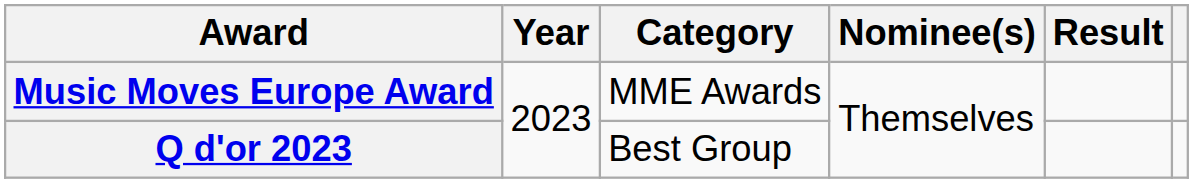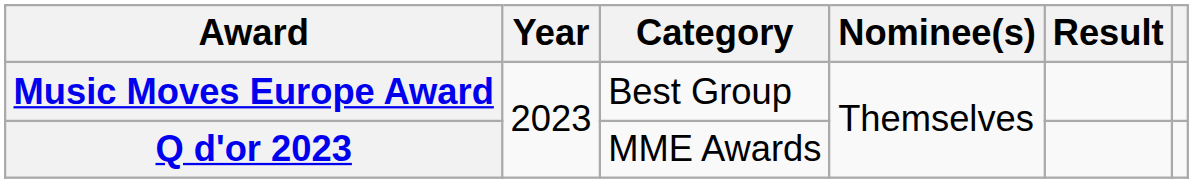Music Moves Europe Award | Category: MME Awards -> Best Group
Q d'or 2023 | Category: Best Group -> MME Awards
